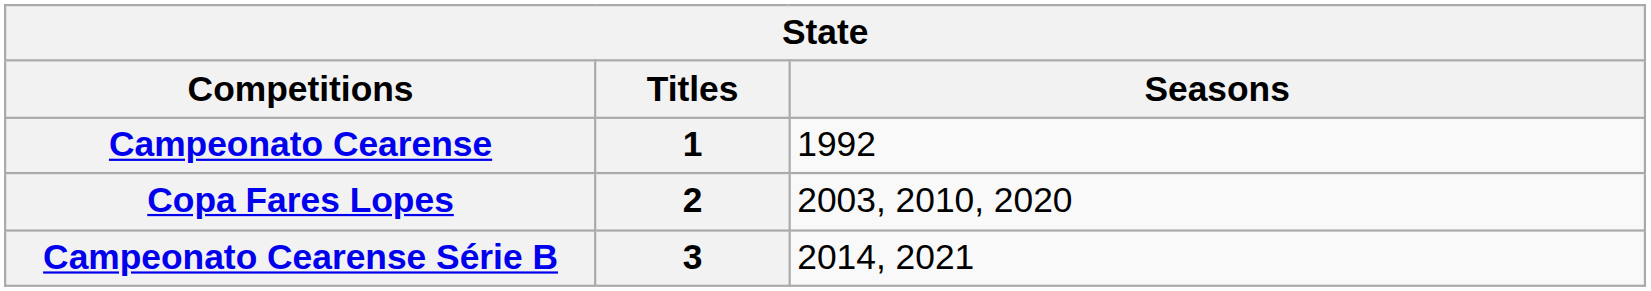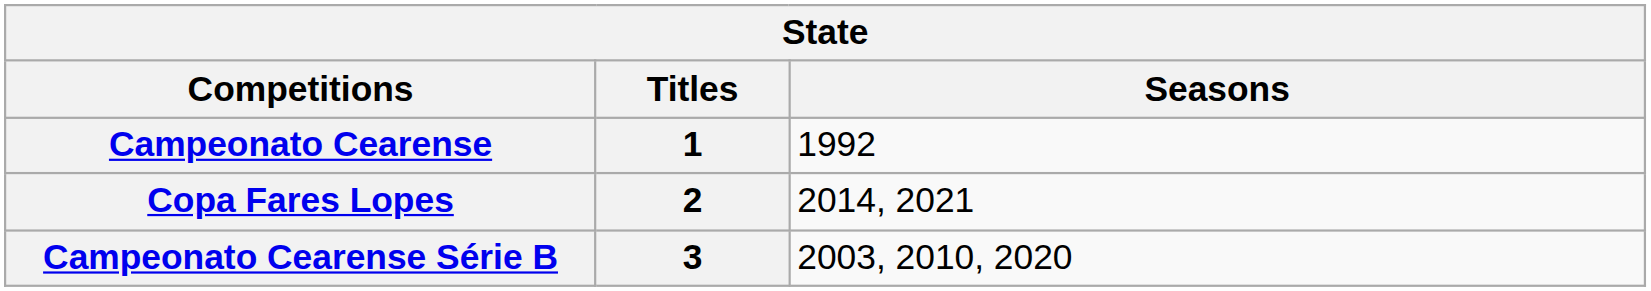Copa Fares Lopes | Seasons: 2003, 2010, 2020 -> 2014, 2021
Campeonato Cearense Série B | Seasons: 2014, 2021 -> 2003, 2010, 2020
